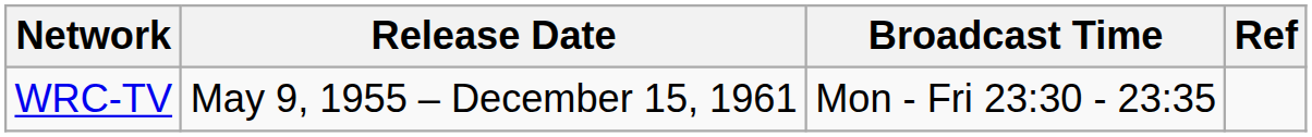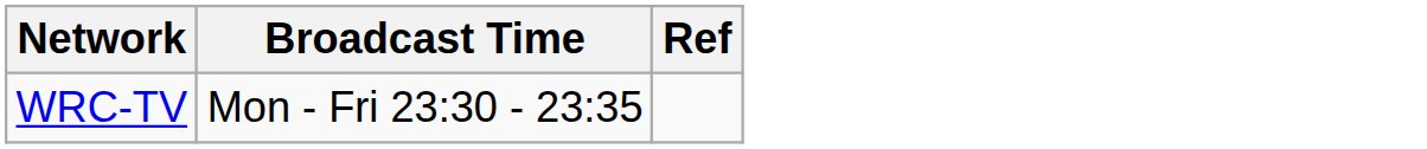- column: Release Date | May 9, 1955 – December 15, 1961
